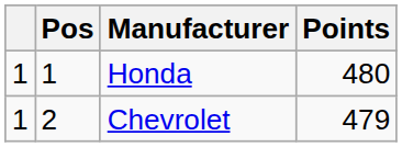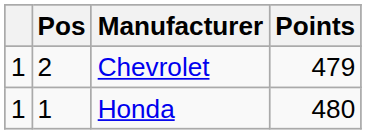rows swapped: Honda <-> Chevrolet
